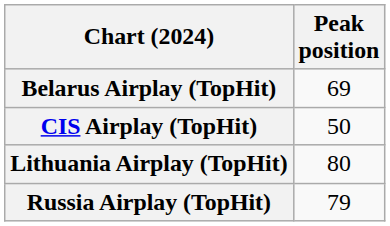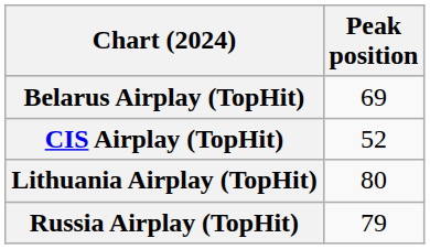CIS Airplay (TopHit) | Peak position: 50 -> 52
